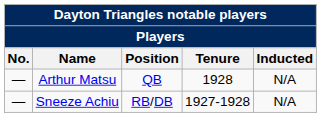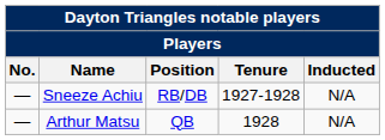rows swapped: Arthur Matsu <-> Sneeze Achiu
